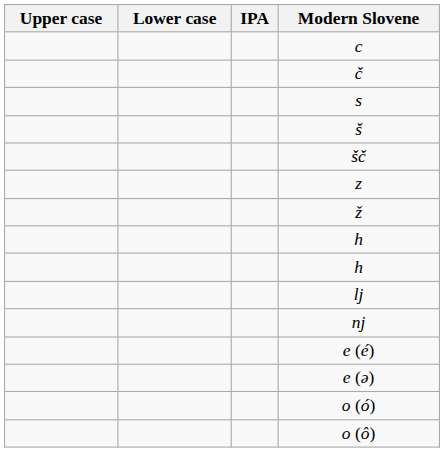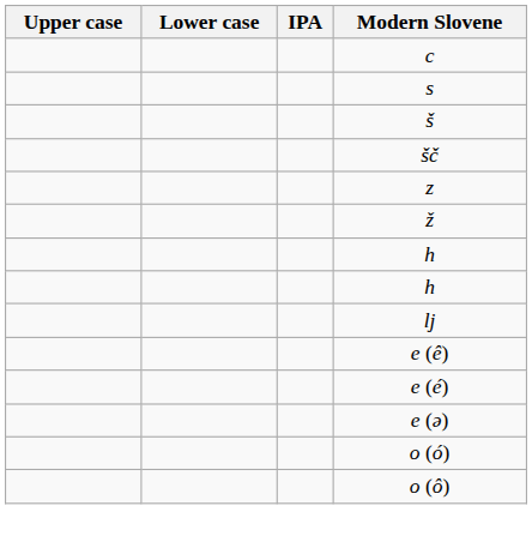- row: č
- row: nj
+ row: e (ê)
